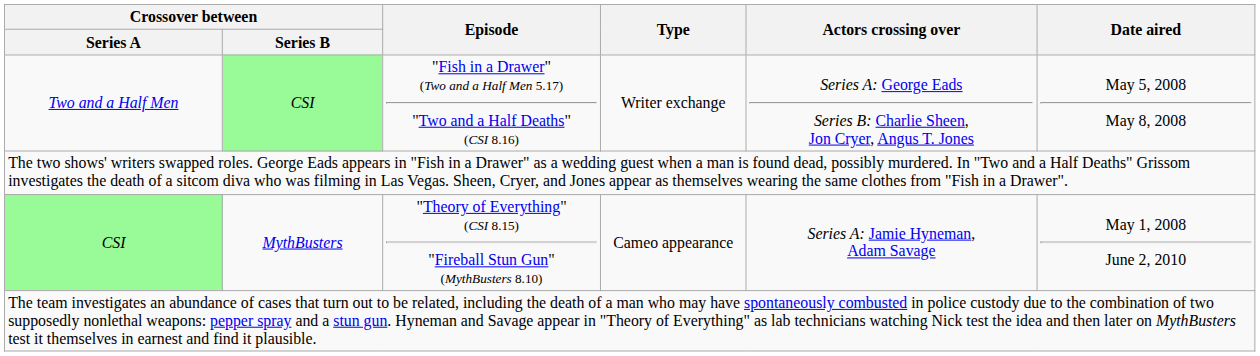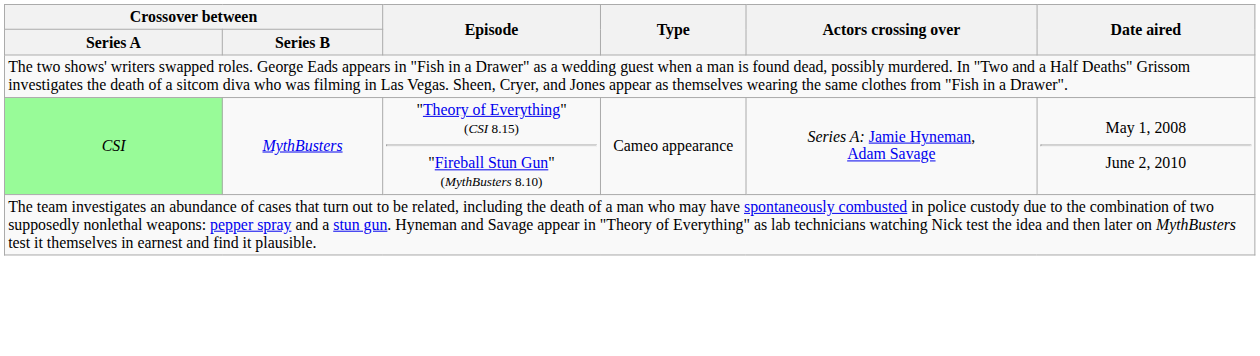- row: Two and a Half Men | CSI | "Fish in a Drawer" (Two and a Half Men 5.17) "Two and a Half Deaths" (CSI 8.16) | Writer exchange | Series A: George Eads Series B: Charlie Sheen, Jon Cryer, Angus T. Jones | May 5, 2008 May 8, 2008
